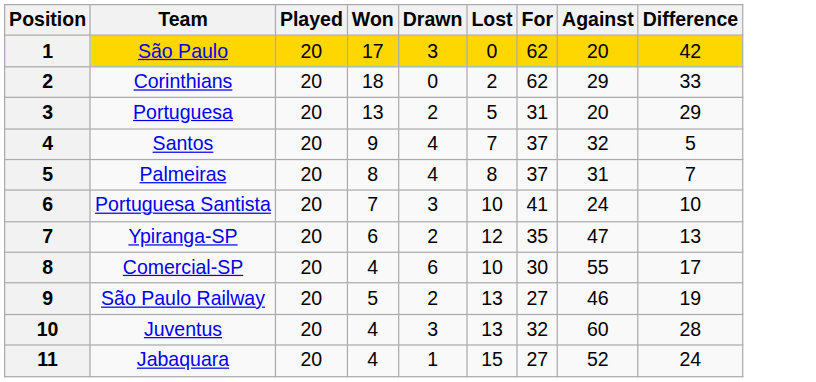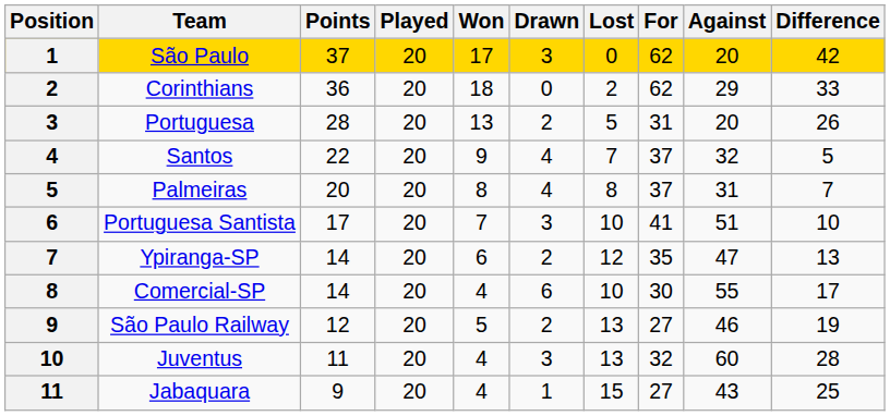+ column: Points | 37 | 36 | 28 | 22 | 20 | 17 | 14 | 14 | 12 | 11 | 9
Portuguesa | Difference: 29 -> 26
Portuguesa Santista | Against: 24 -> 51
Jabaquara | Against: 52 -> 43
Jabaquara | Difference: 24 -> 25
